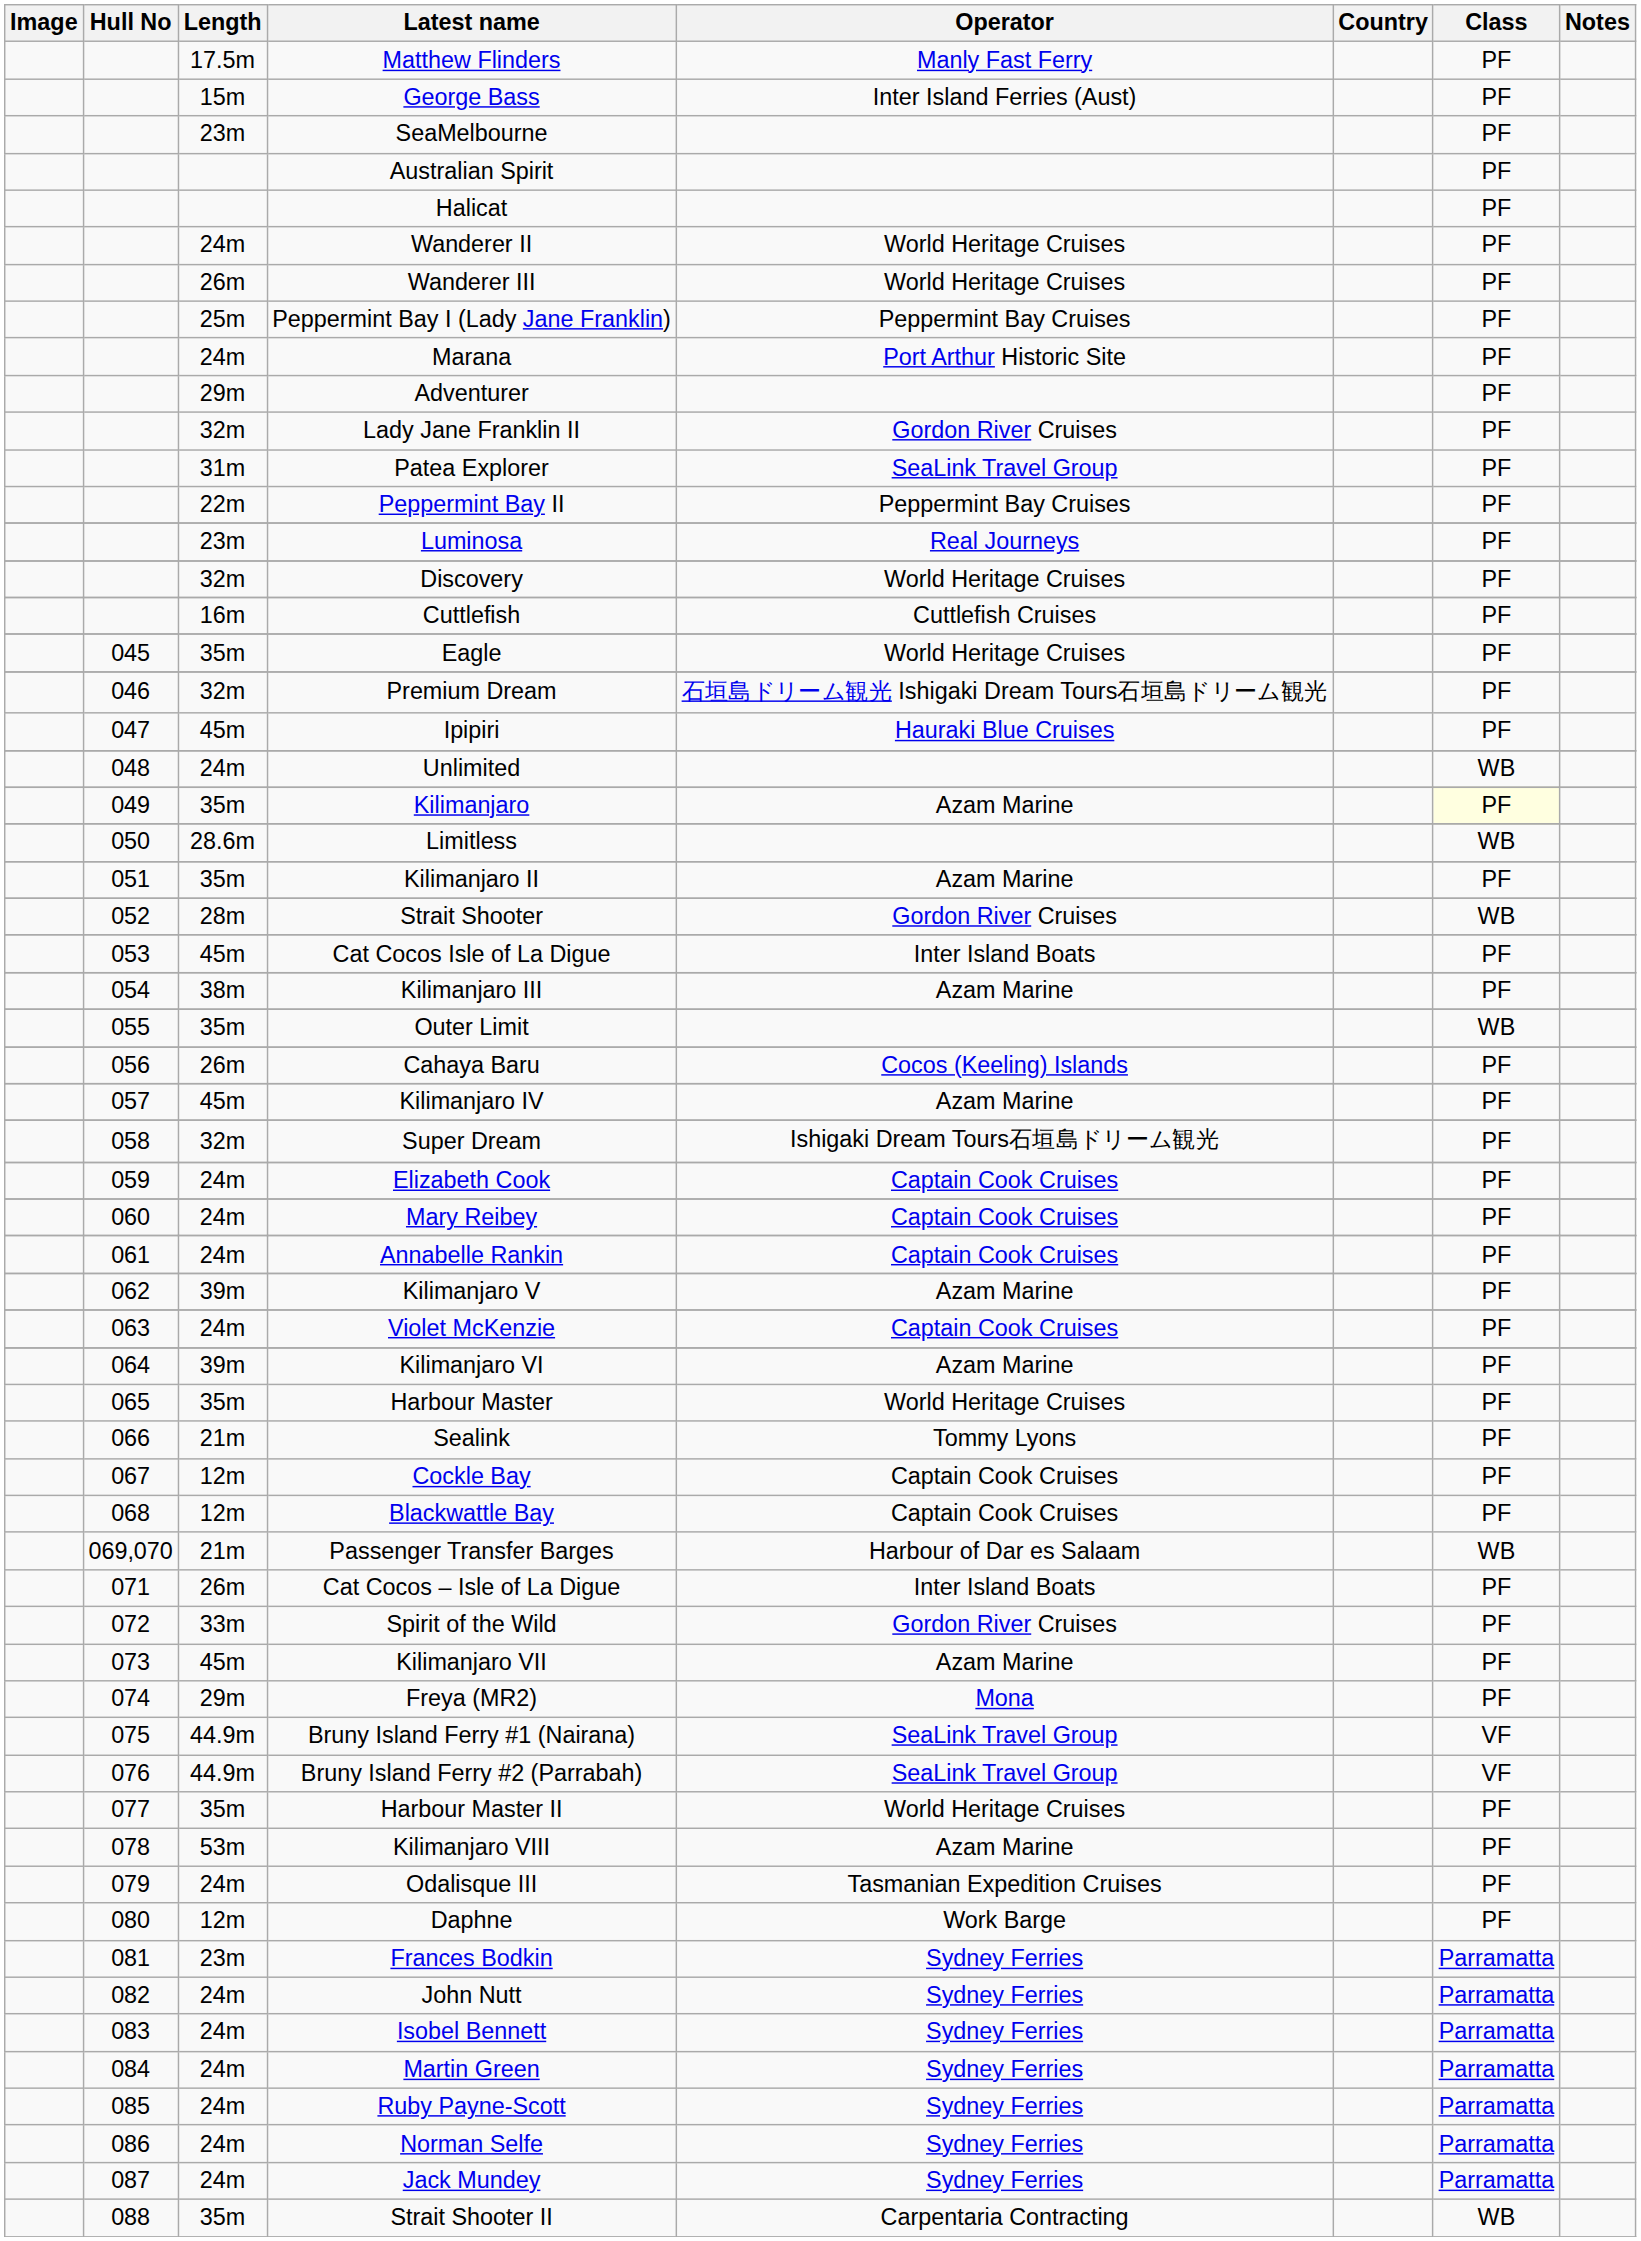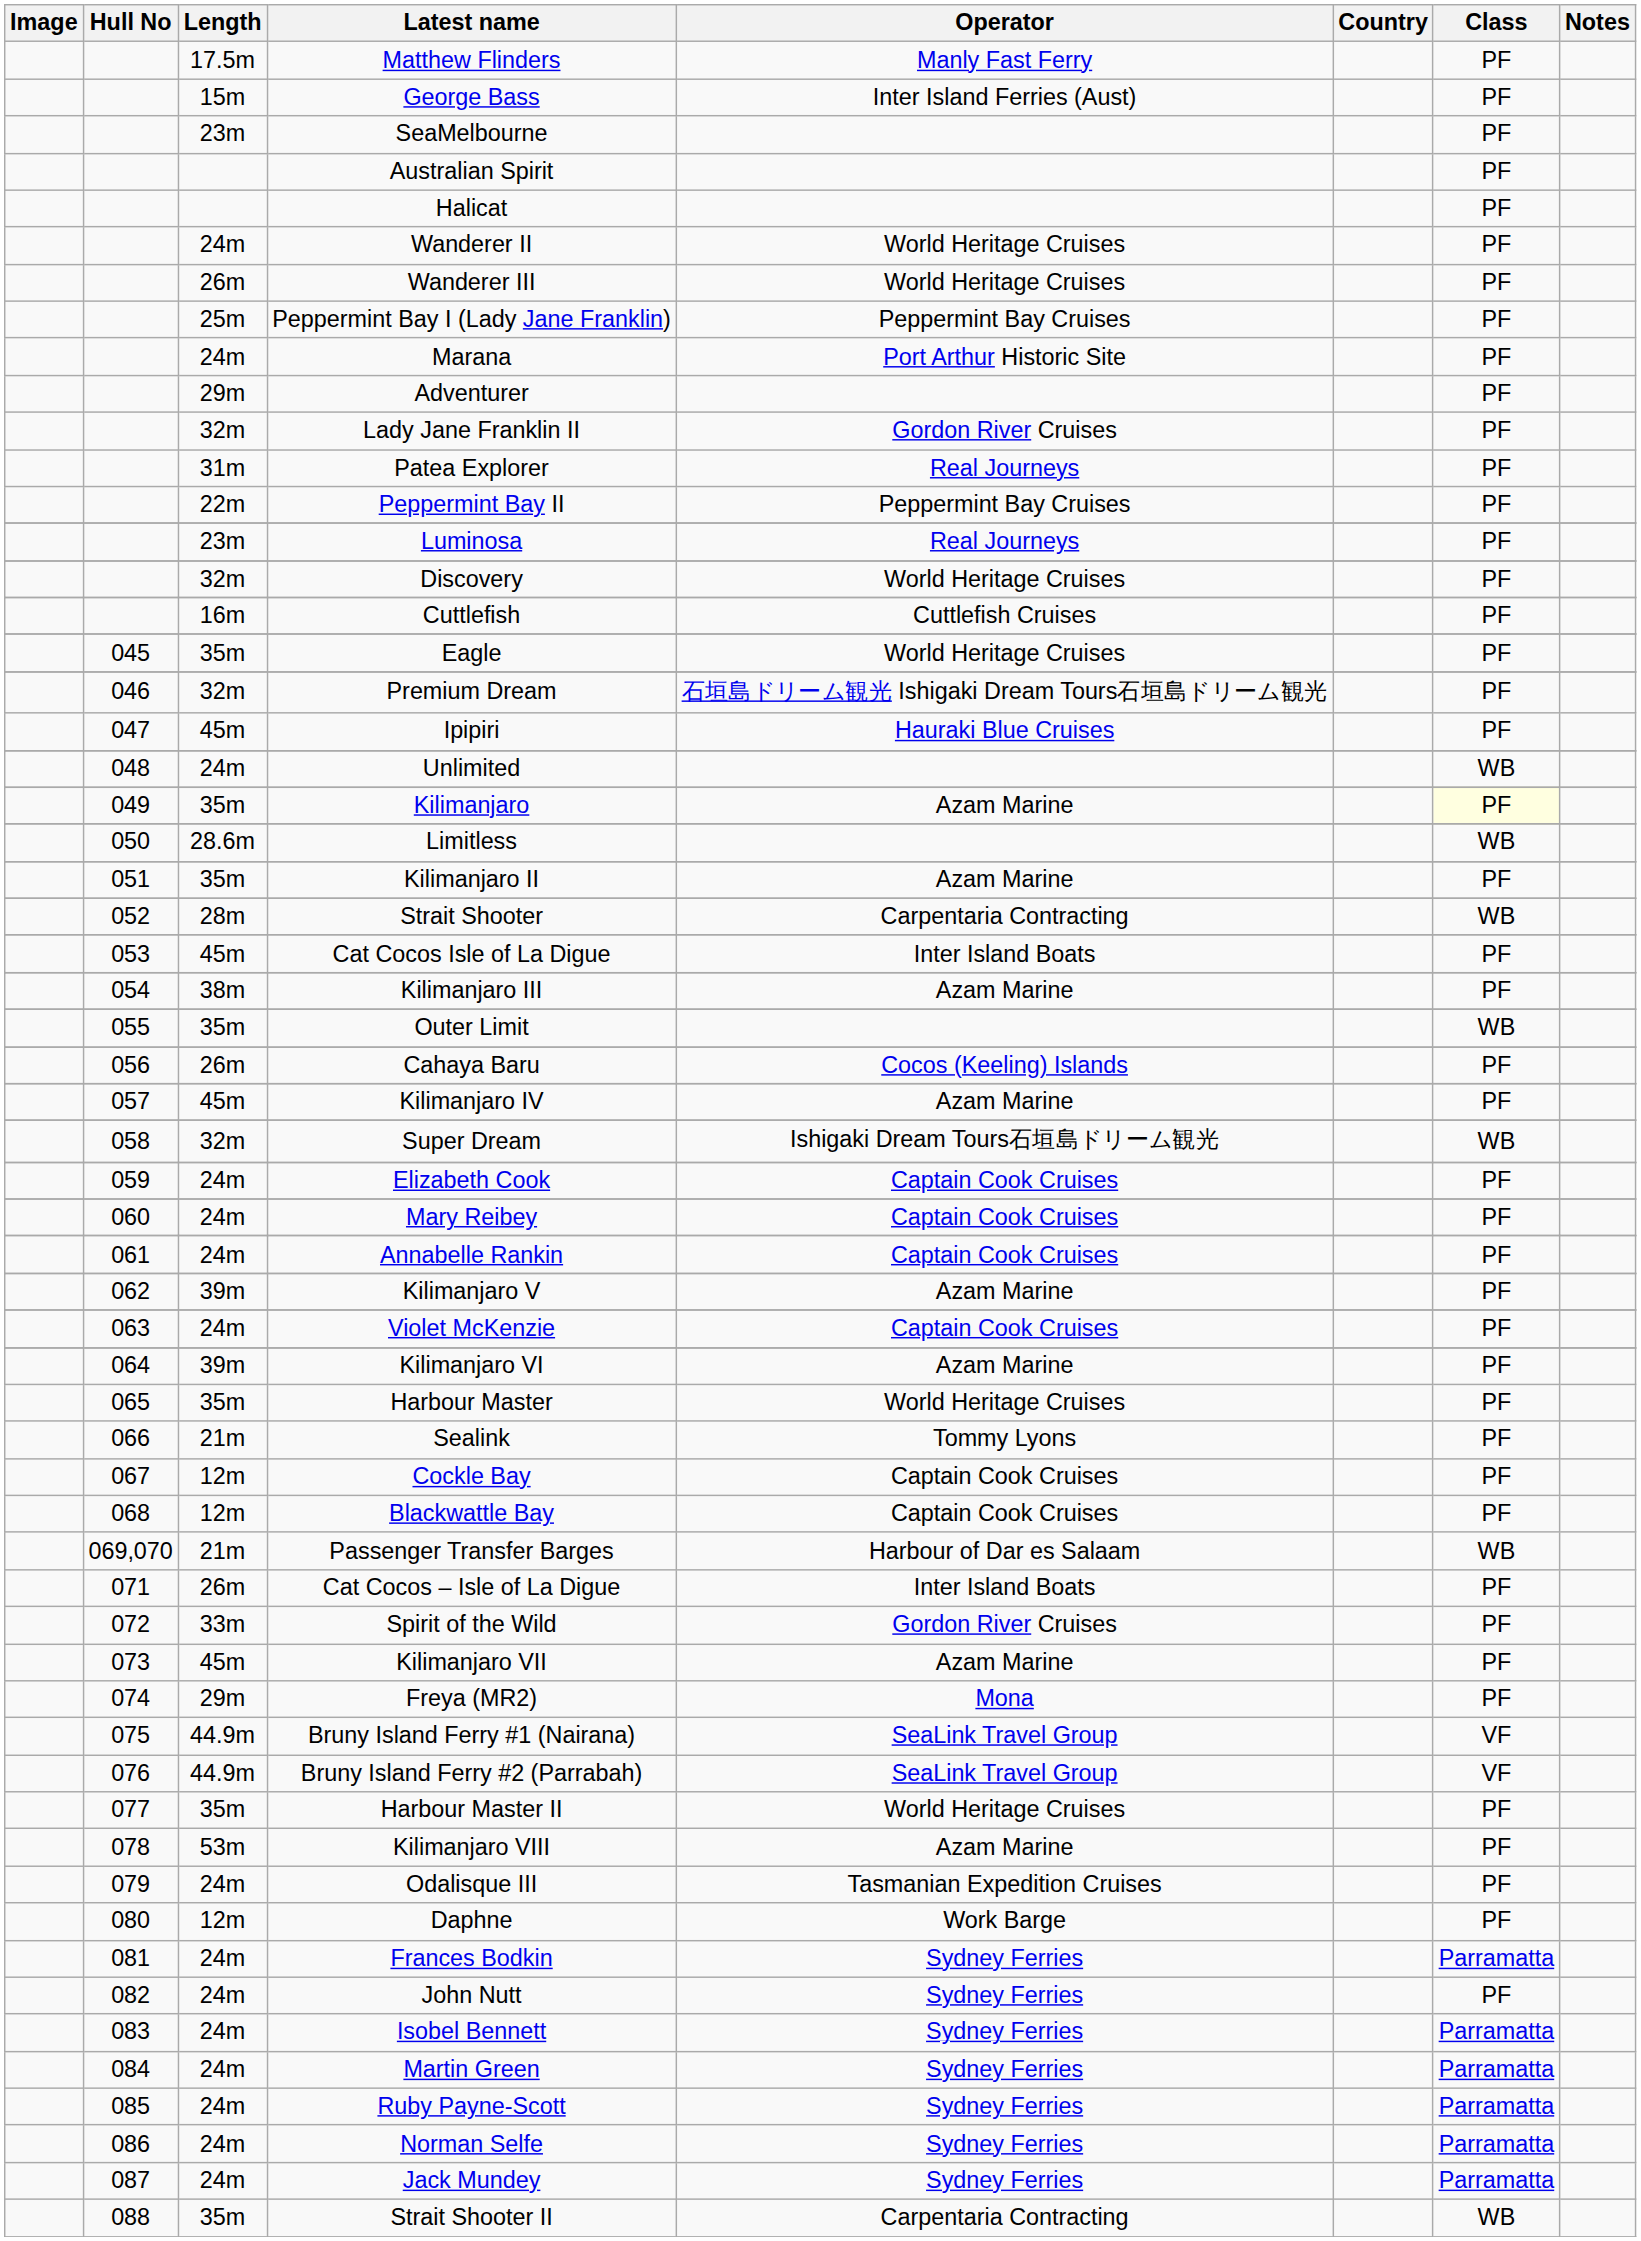Patea Explorer | Operator: SeaLink Travel Group -> Real Journeys
Strait Shooter | Operator: Gordon River Cruises -> Carpentaria Contracting
Super Dream | Class: PF -> WB
Frances Bodkin | Length: 23m -> 24m
John Nutt | Class: Parramatta -> PF
